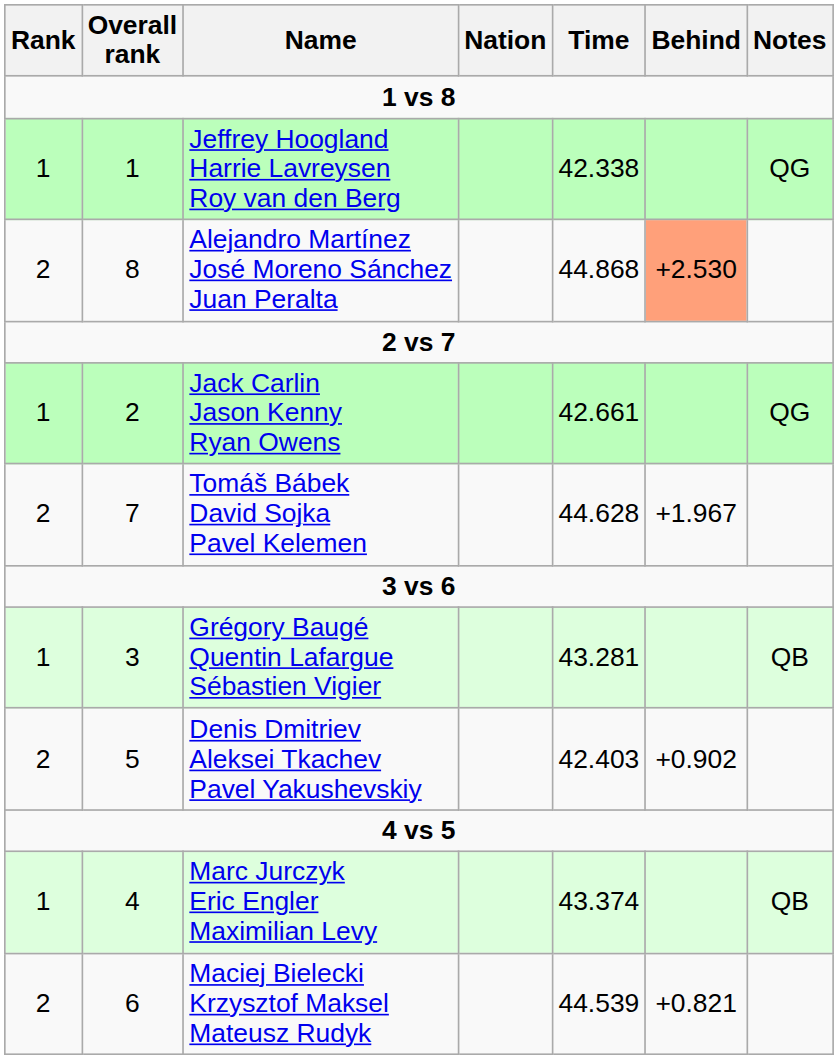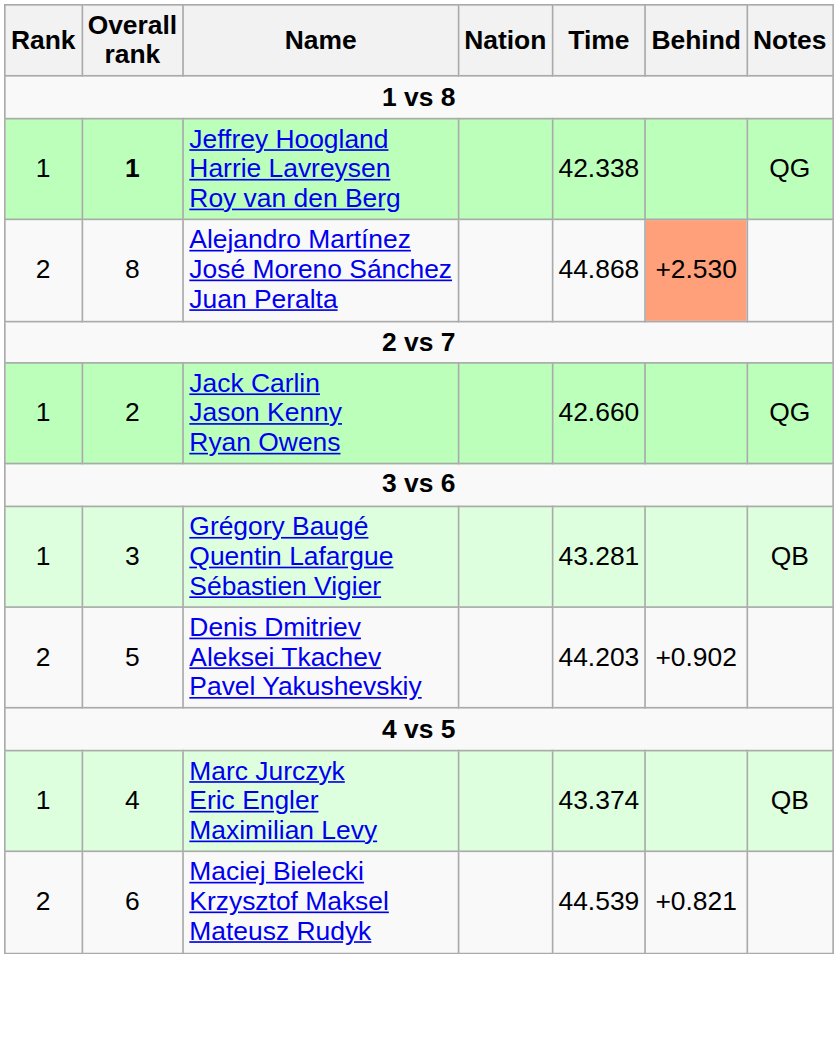Jeffrey Hoogland Harrie Lavreysen Roy van den Berg | Overall rank: normal -> bold
Jack Carlin Jason Kenny Ryan Owens | Time: 42.661 -> 42.660
- row: 2 | 7 | Tomáš Bábek David Sojka Pavel Kelemen | 44.628 | +1.967
Denis Dmitriev Aleksei Tkachev Pavel Yakushevskiy | Time: 42.403 -> 44.203
